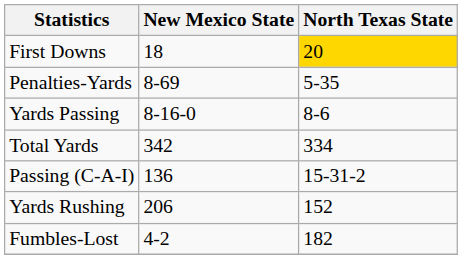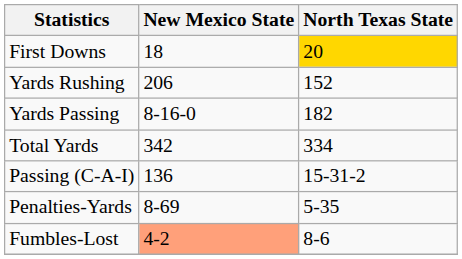rows swapped: Yards Rushing <-> Penalties-Yards
Yards Passing | North Texas State: 8-6 -> 182
Fumbles-Lost | New Mexico State: no background -> lightsalmon background
Fumbles-Lost | North Texas State: 182 -> 8-6
